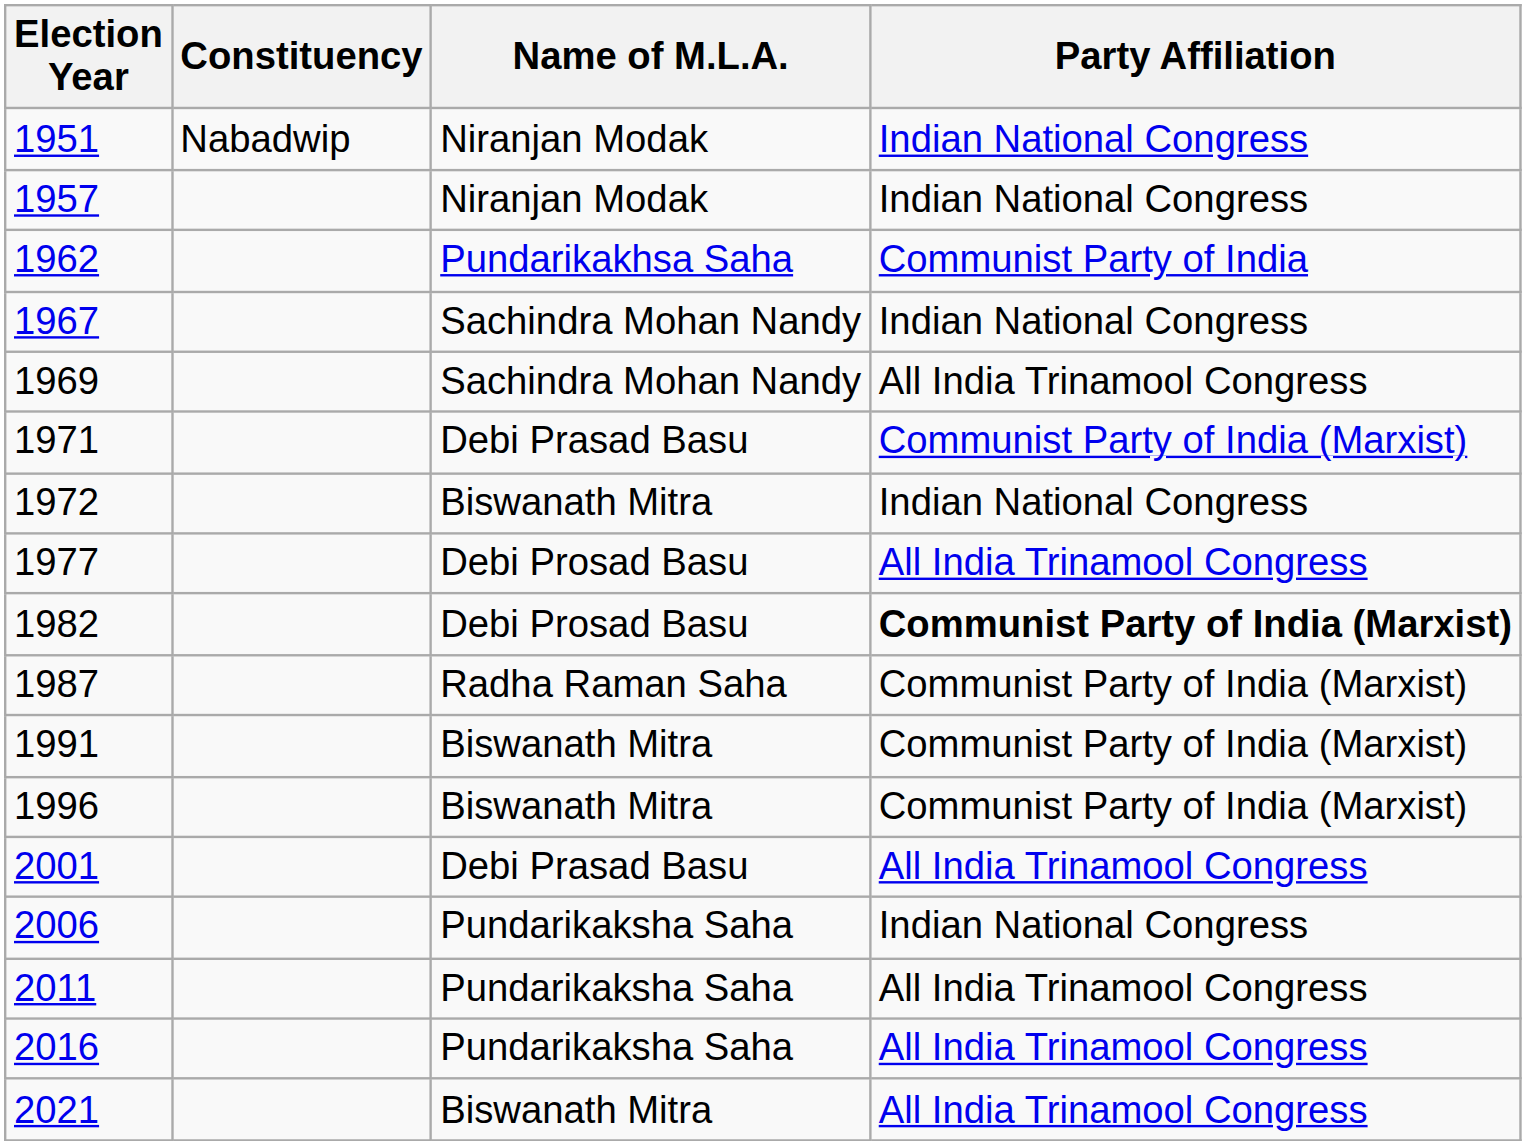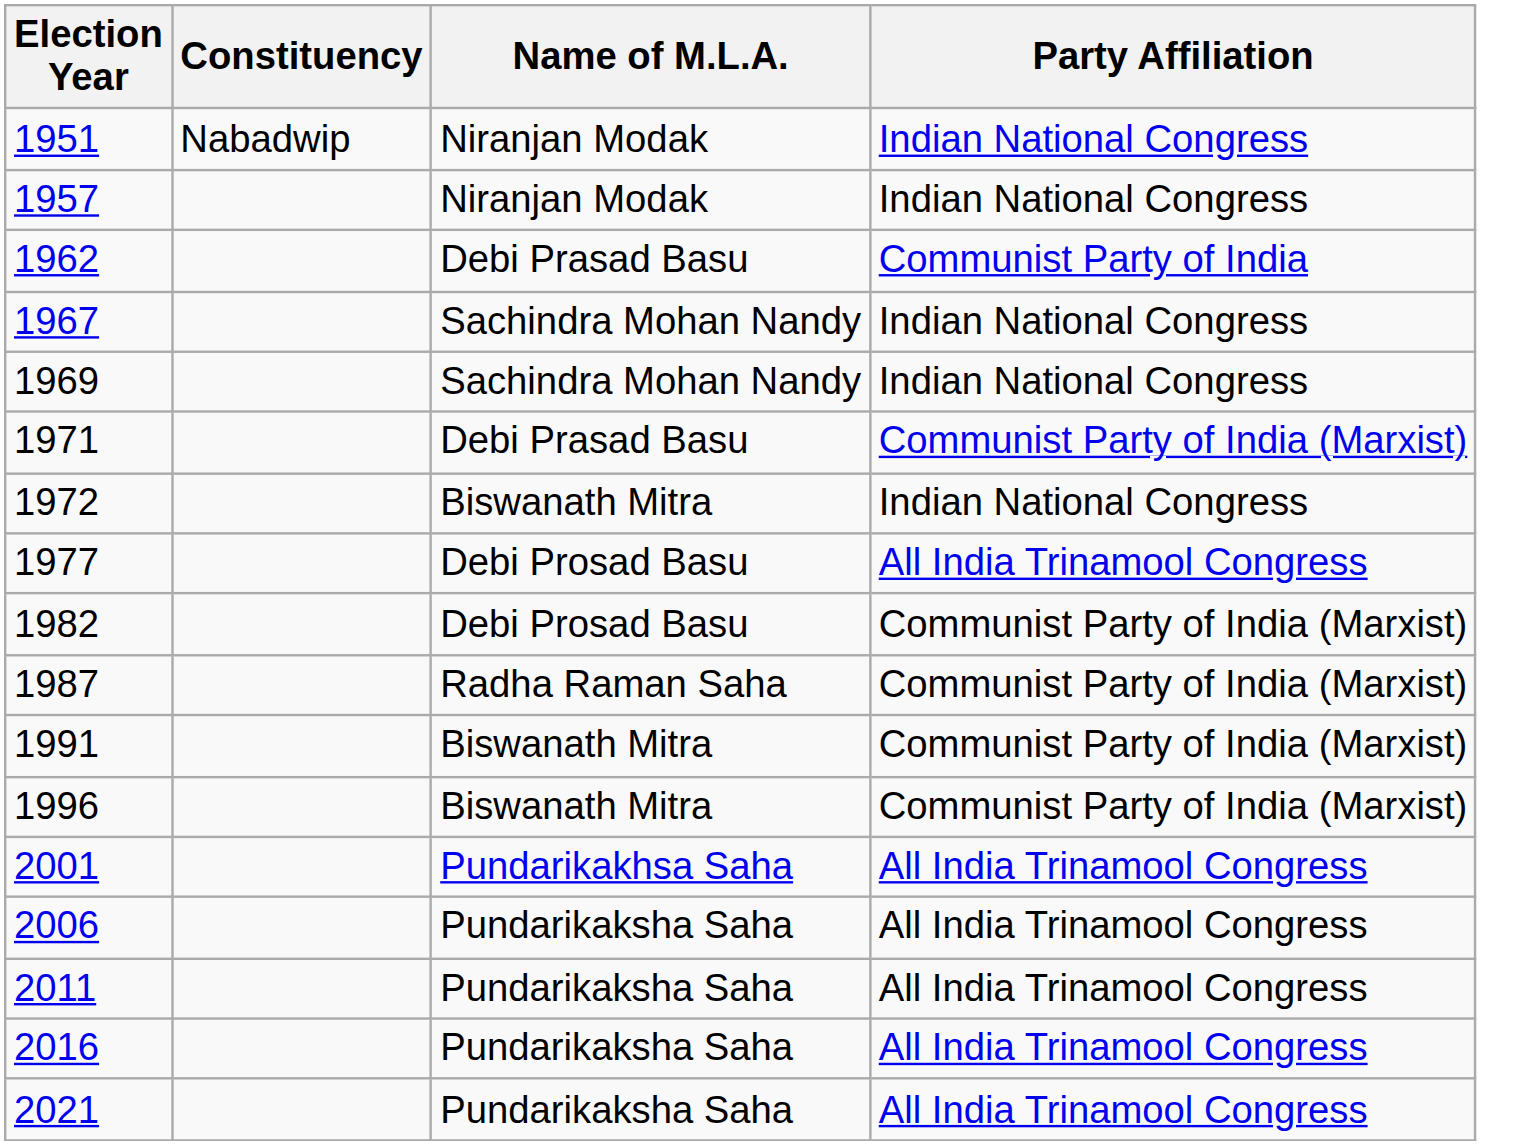1962 | Name of M.L.A.: Pundarikakhsa Saha -> Debi Prasad Basu
1969 | Party Affiliation: All India Trinamool Congress -> Indian National Congress
1982 | Party Affiliation: bold -> normal
2001 | Name of M.L.A.: Debi Prasad Basu -> Pundarikakhsa Saha
2006 | Party Affiliation: Indian National Congress -> All India Trinamool Congress
2021 | Name of M.L.A.: Biswanath Mitra -> Pundarikaksha Saha
